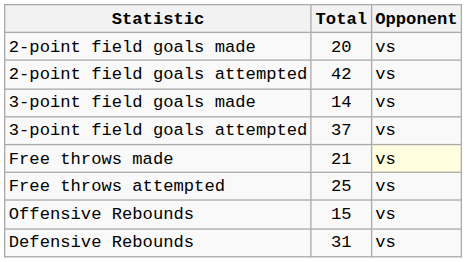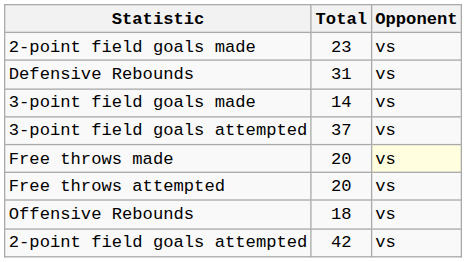2-point field goals made | Total: 20 -> 23
rows swapped: 2-point field goals attempted <-> Defensive Rebounds
Free throws made | Total: 21 -> 20
Free throws attempted | Total: 25 -> 20
Offensive Rebounds | Total: 15 -> 18
